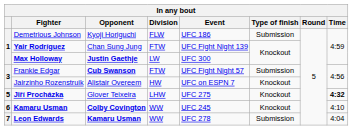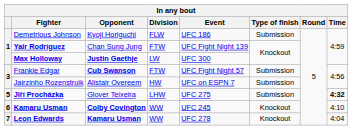Jairzinho Rozenstruik | Type of finish: Knockout -> Submission
Jiří Procházka | Type of finish: Knockout -> Submission
Leon Edwards | Type of finish: Submission -> Knockout
